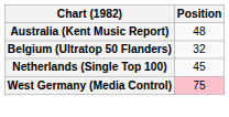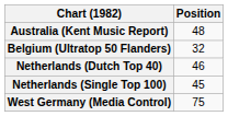+ row: Netherlands (Dutch Top 40) | 46
West Germany (Media Control) | Position: pink background -> no background
